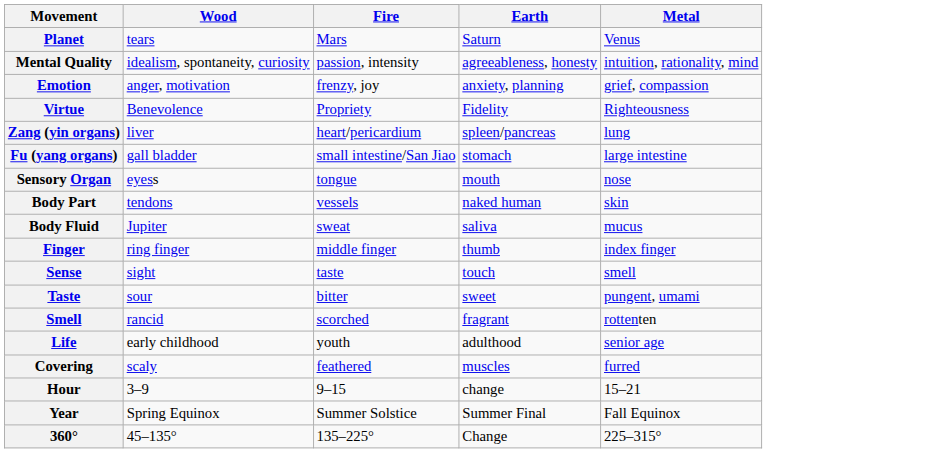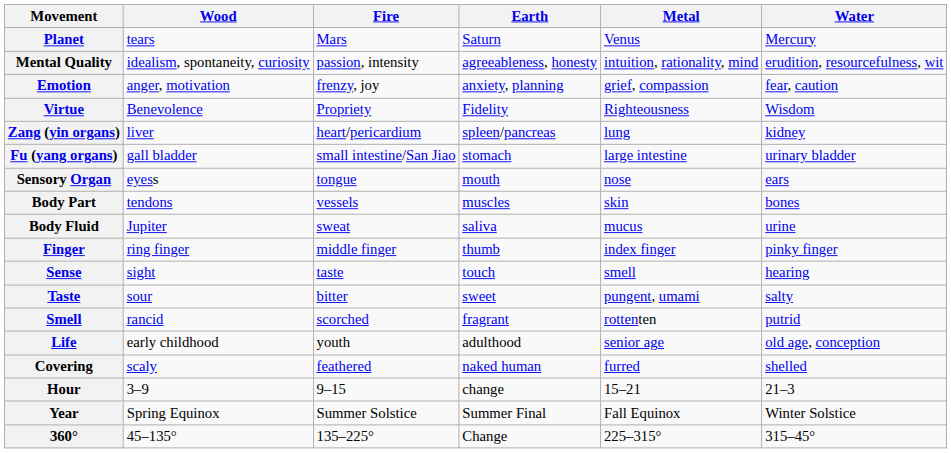+ column: Water | Mercury | erudition, resourcefulness, wit | fear, caution | Wisdom | kidney | urinary bladder | ears | bones | urine | pinky finger | hearing | salty | putrid | old age, conception | shelled | 21–3 | Winter Solstice | 315–45°
Body Part | Earth: naked human -> muscles
Covering | Earth: muscles -> naked human
